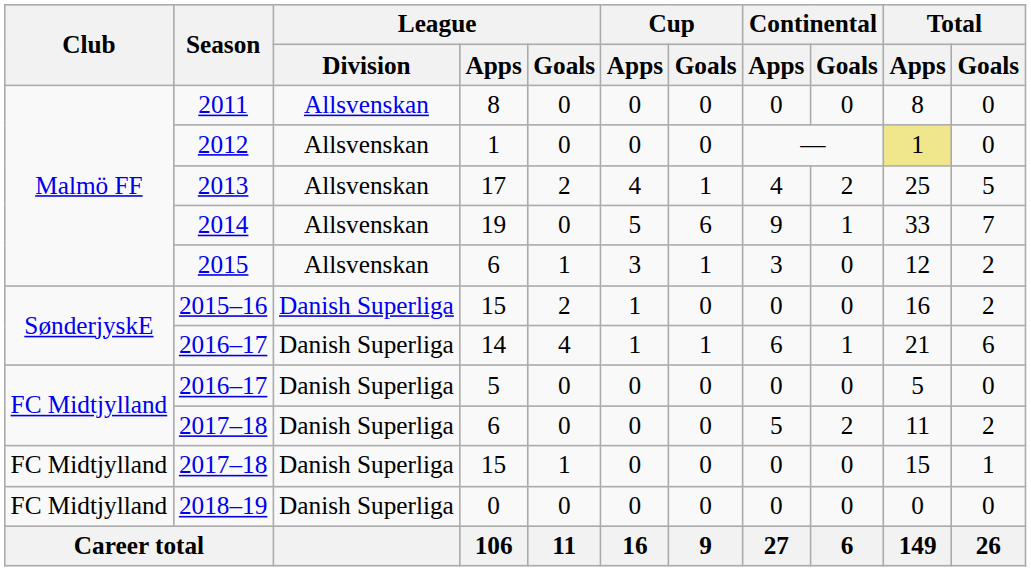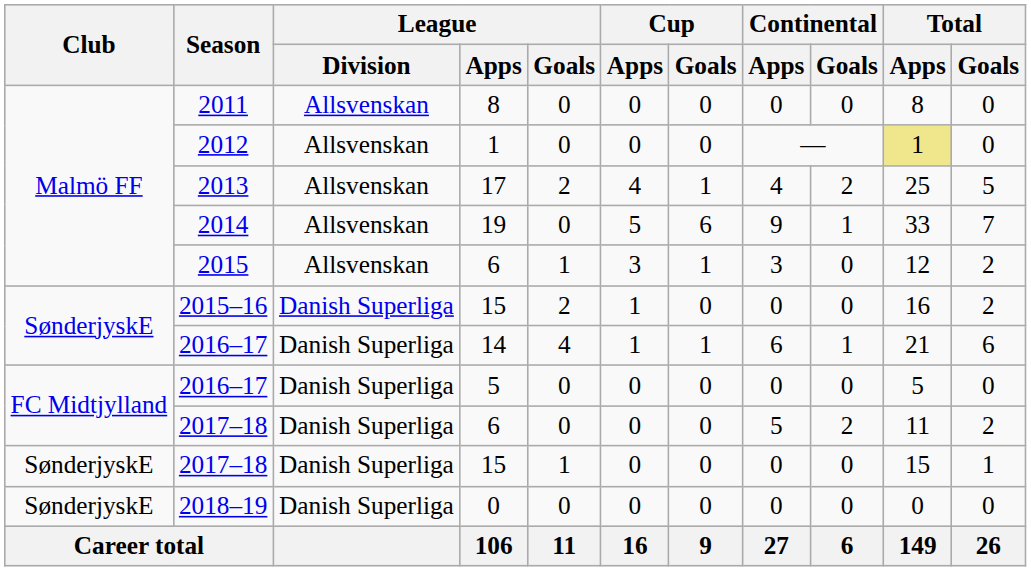2017–18 / 15 | Club: FC Midtjylland -> SønderjyskE
2018–19 | Club: FC Midtjylland -> SønderjyskE
